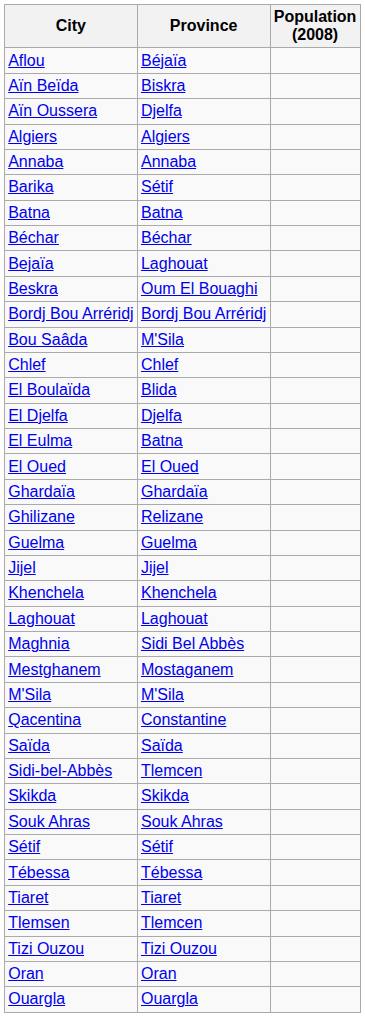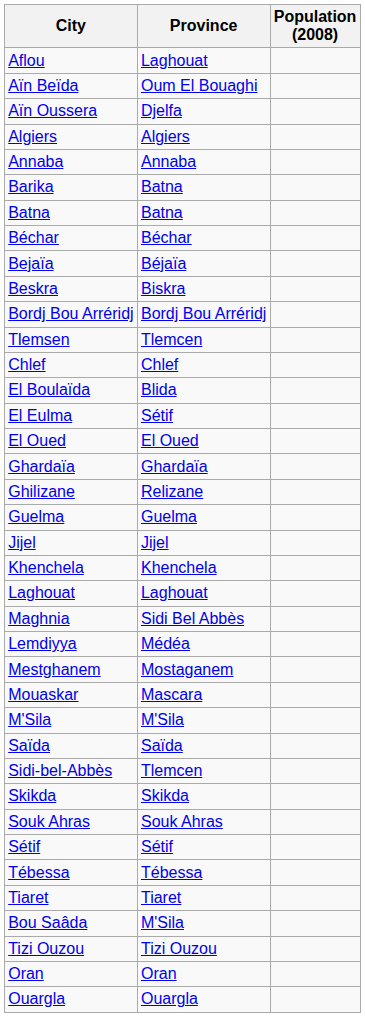Aflou | Province: Béjaïa -> Laghouat
Aïn Beïda | Province: Biskra -> Oum El Bouaghi
Barika | Province: Sétif -> Batna
Bejaïa | Province: Laghouat -> Béjaïa
Beskra | Province: Oum El Bouaghi -> Biskra
rows swapped: Bou Saâda <-> Tlemsen
- row: El Djelfa | Djelfa
El Eulma | Province: Batna -> Sétif
+ row: Lemdiyya | Médéa
+ row: Mouaskar | Mascara
- row: Qacentina | Constantine
